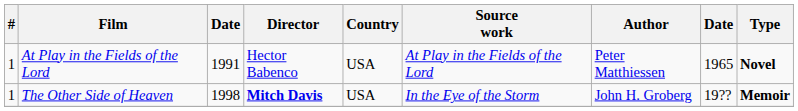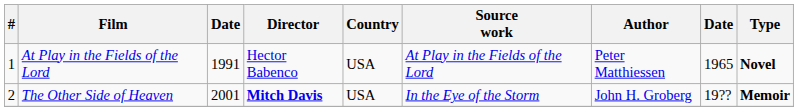The Other Side of Heaven | #: 1 -> 2
The Other Side of Heaven | column 3: 1998 -> 2001
